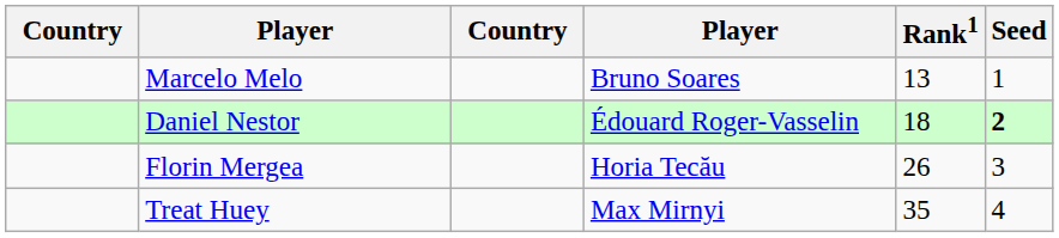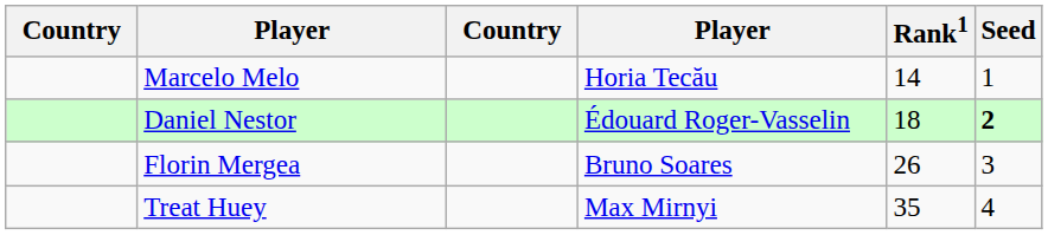Marcelo Melo | column 4: Bruno Soares -> Horia Tecău
Marcelo Melo | Rank1: 13 -> 14
Florin Mergea | column 4: Horia Tecău -> Bruno Soares
